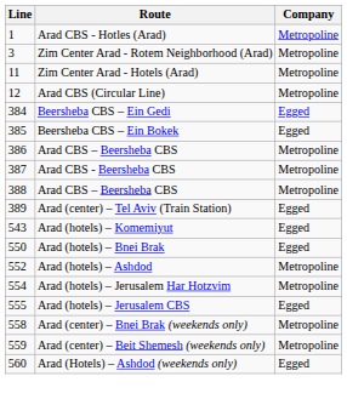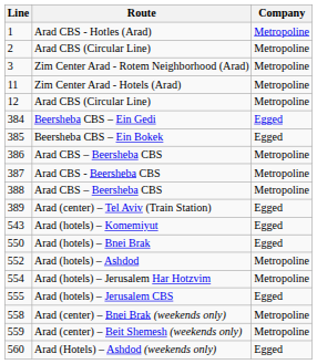+ row: 2 | Arad CBS (Circular Line) | Metropoline
